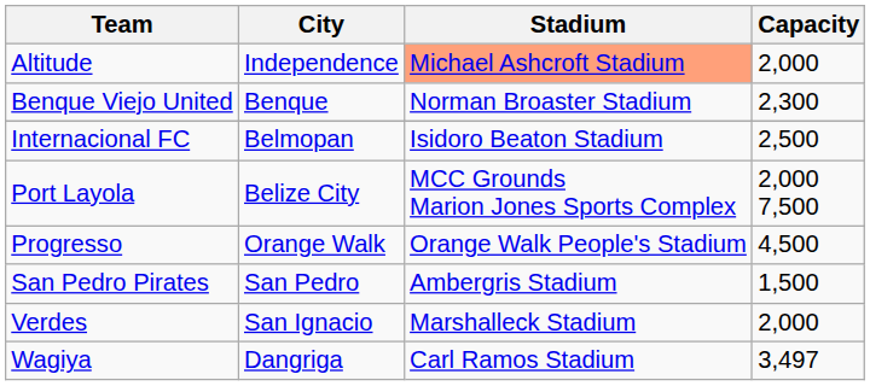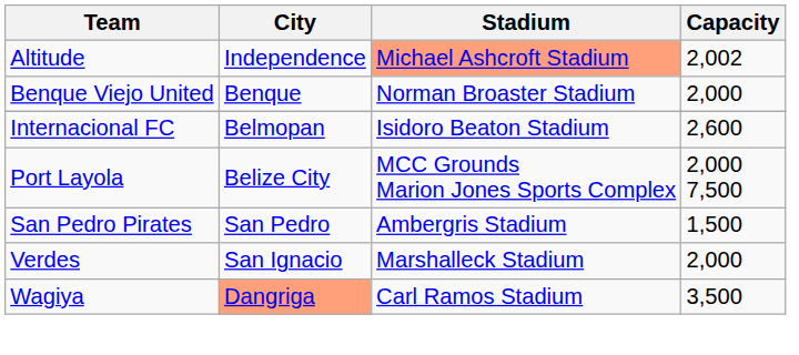Altitude | Capacity: 2,000 -> 2,002
Benque Viejo United | Capacity: 2,300 -> 2,000
Internacional FC | Capacity: 2,500 -> 2,600
- row: Progresso | Orange Walk | Orange Walk People's Stadium | 4,500
Wagiya | City: no background -> lightsalmon background
Wagiya | Capacity: 3,497 -> 3,500
